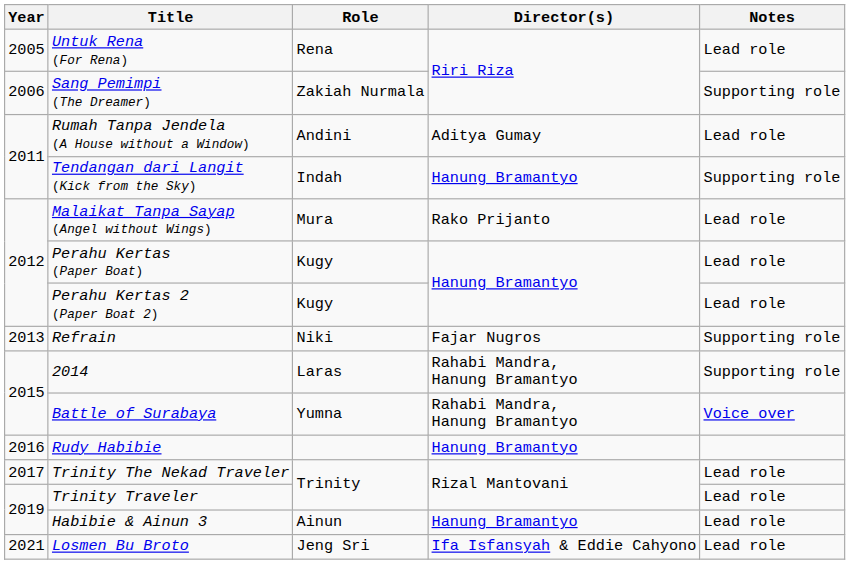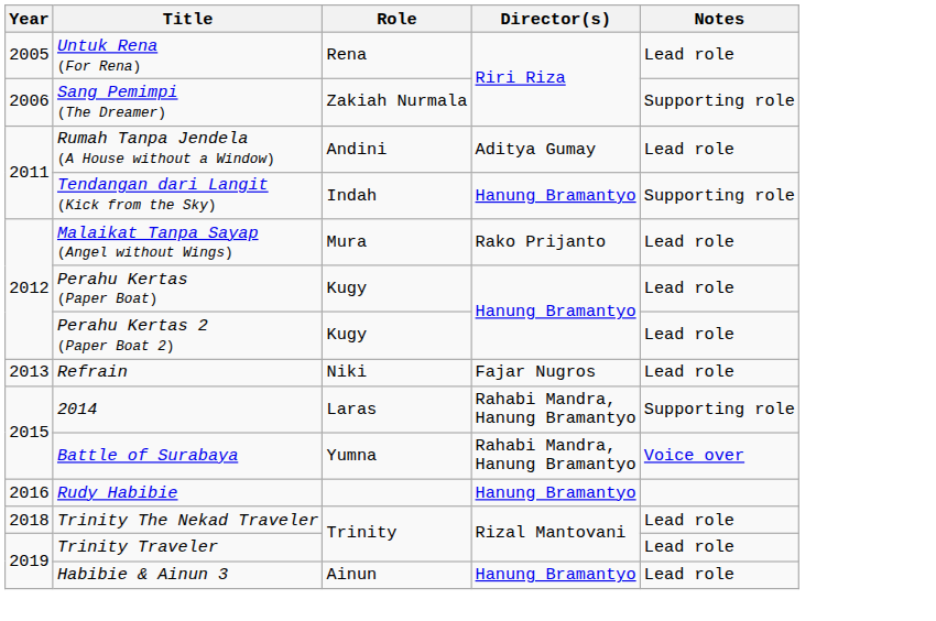Refrain | Notes: Supporting role -> Lead role
Trinity The Nekad Traveler | Year: 2017 -> 2018
- row: 2021 | Losmen Bu Broto | Jeng Sri | Ifa Isfansyah & Eddie Cahyono | Lead role
